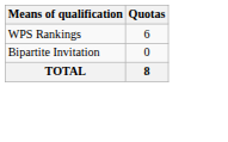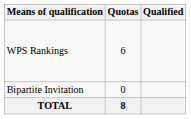+ column: Qualified
